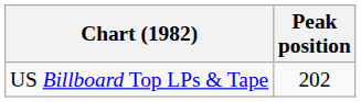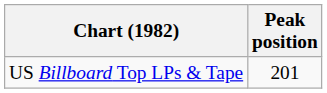US Billboard Top LPs & Tape | Peak position: 202 -> 201
